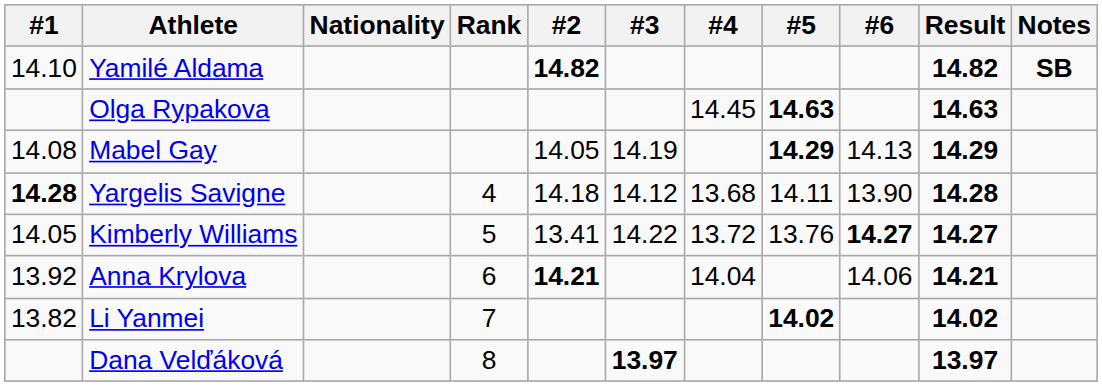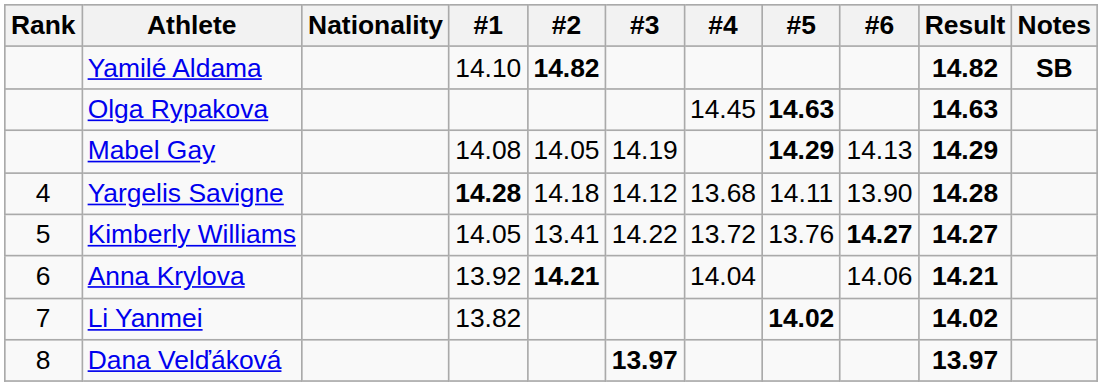columns swapped: Rank <-> #1
